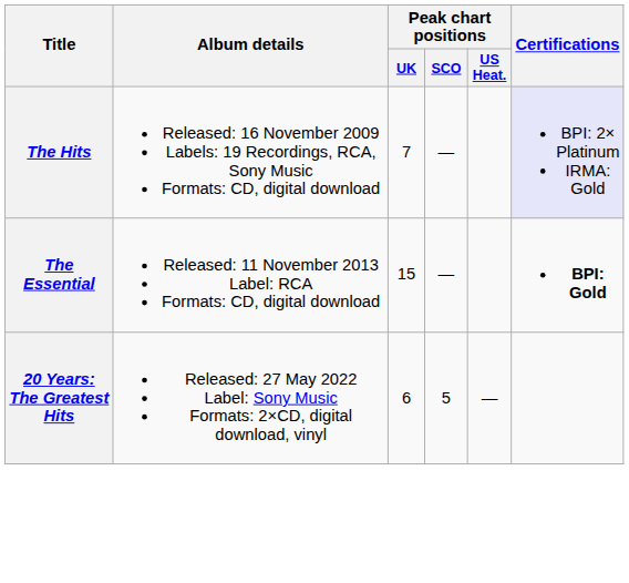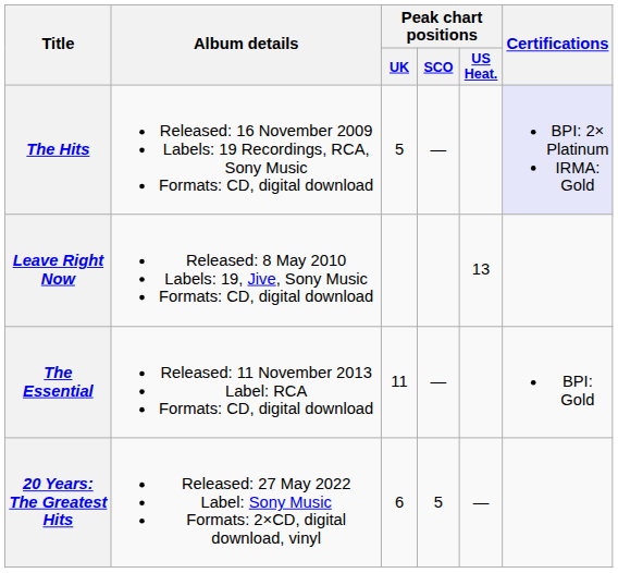The Hits | Peak chart positions / UK: 7 -> 5
+ row: Leave Right Now | Released: 8 May 2010 Labels: 19, Jive, Sony Music Formats: CD, digital download | 13
The Essential | Peak chart positions / UK: 15 -> 11
The Essential | Certifications: bold -> normal
